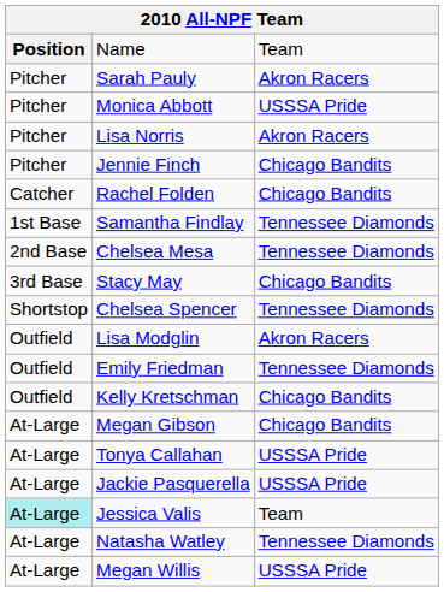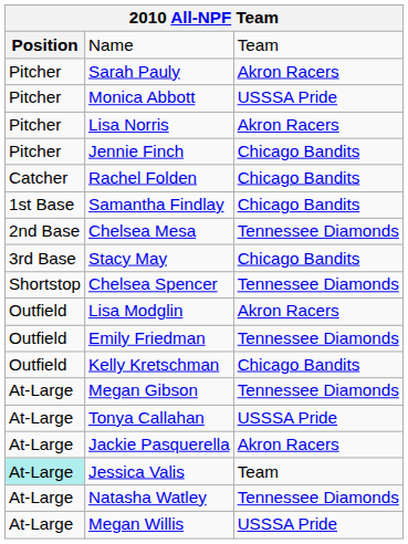Samantha Findlay | column 3: Tennessee Diamonds -> Chicago Bandits
Megan Gibson | column 3: Chicago Bandits -> Tennessee Diamonds
Jackie Pasquerella | column 3: USSSA Pride -> Akron Racers
